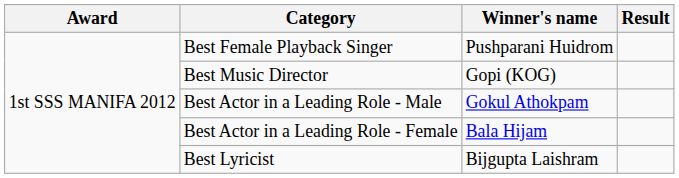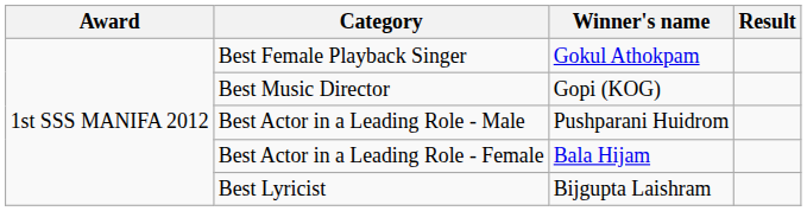Best Female Playback Singer | Winner's name: Pushparani Huidrom -> Gokul Athokpam
Best Actor in a Leading Role - Male | Winner's name: Gokul Athokpam -> Pushparani Huidrom
